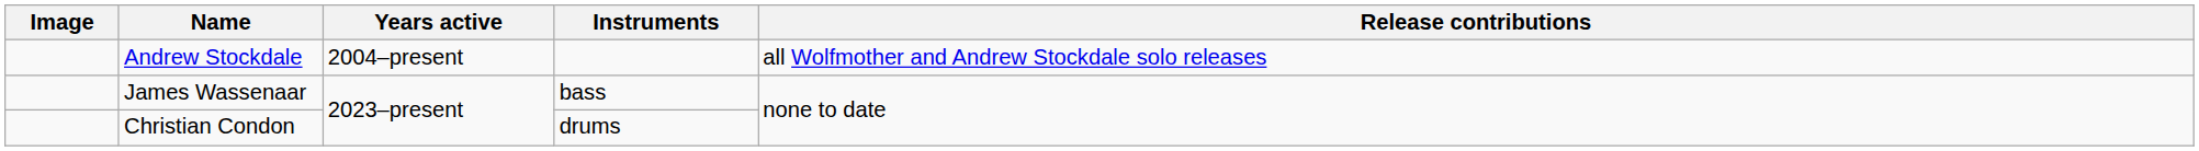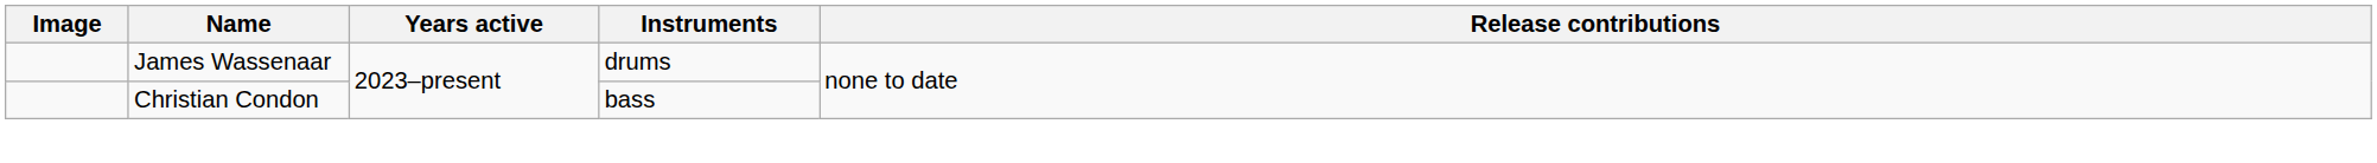- row: Andrew Stockdale | 2004–present | all Wolfmother and Andrew Stockdale solo releases
James Wassenaar | Instruments: bass -> drums
Christian Condon | Instruments: drums -> bass
